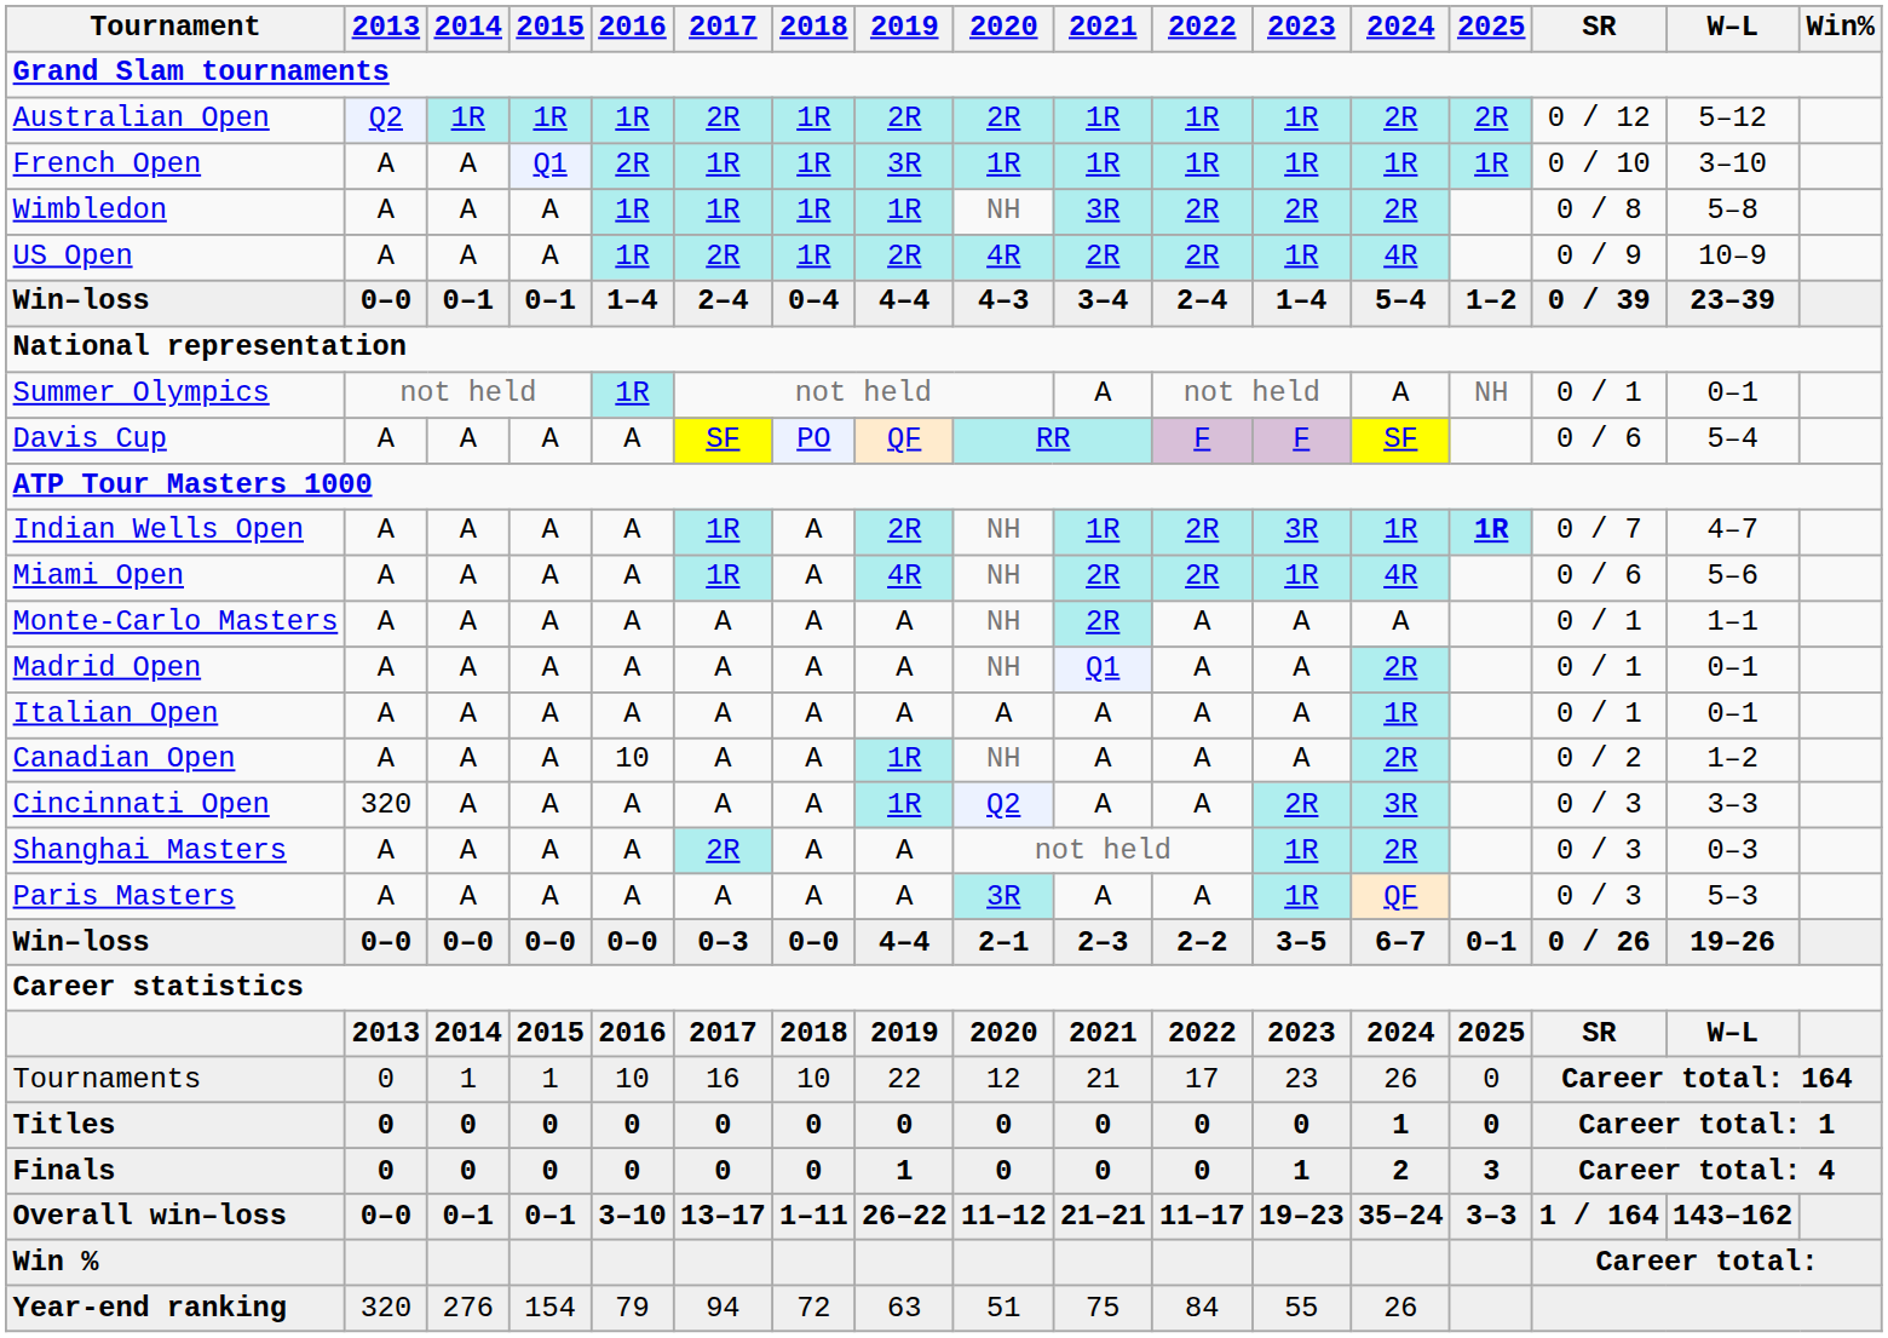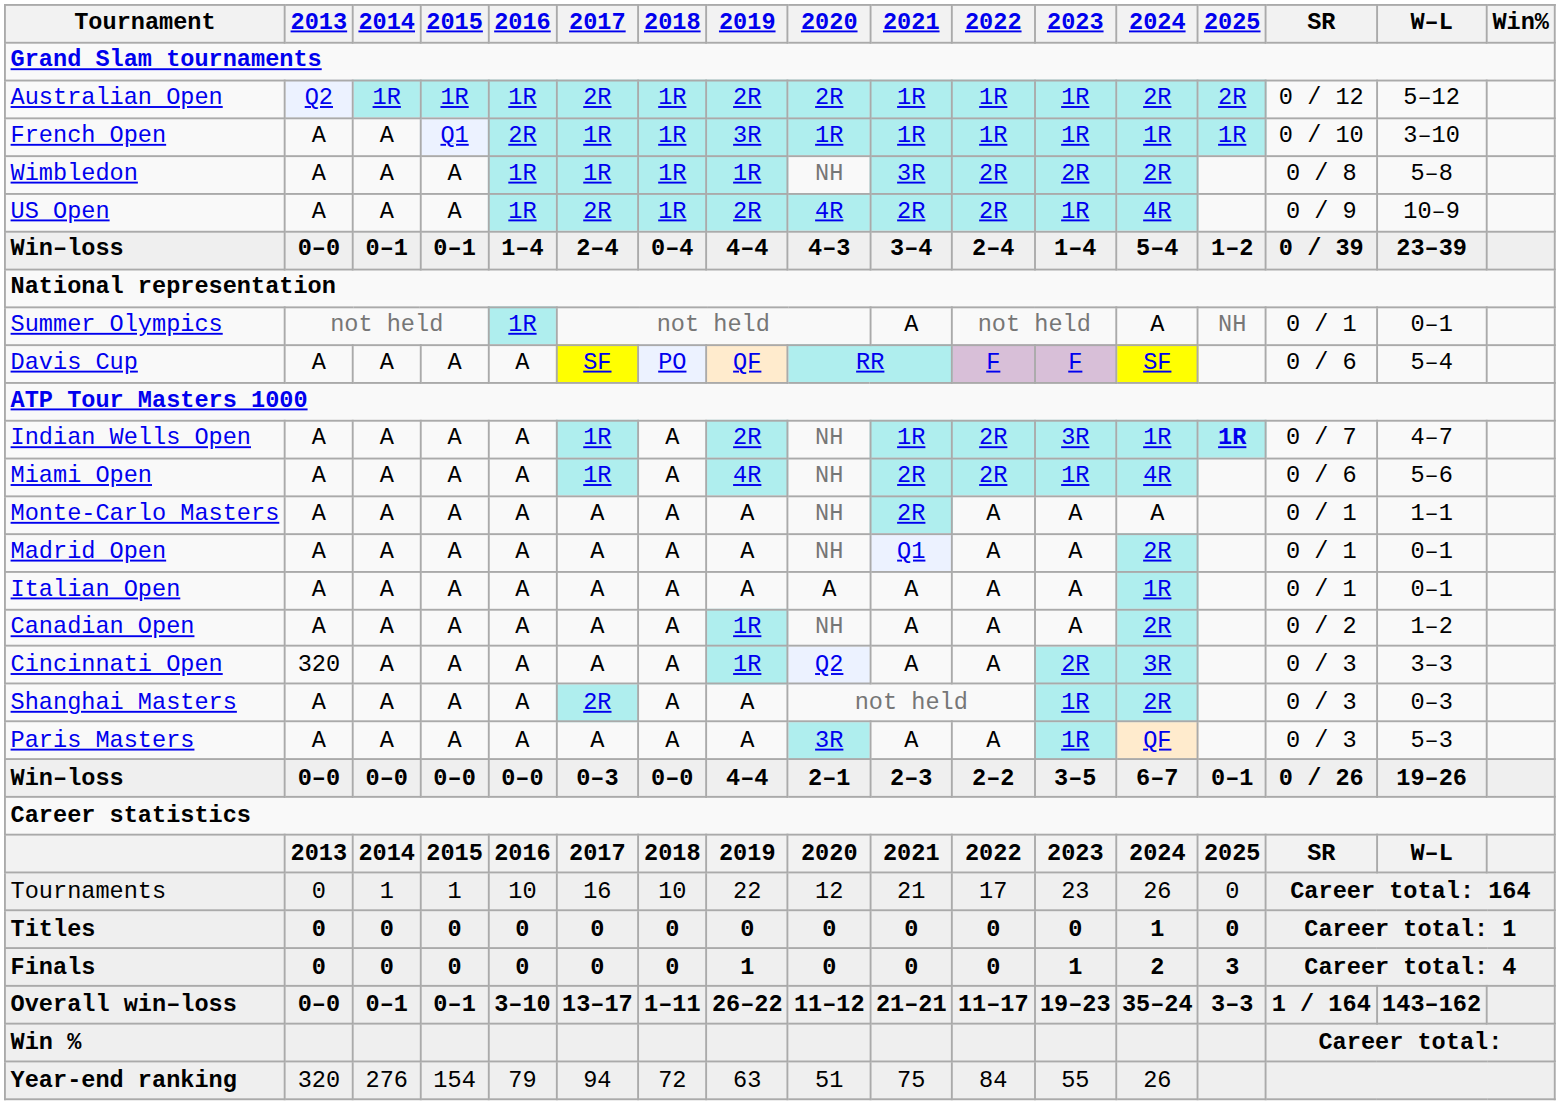Canadian Open | 2016: 10 -> A
